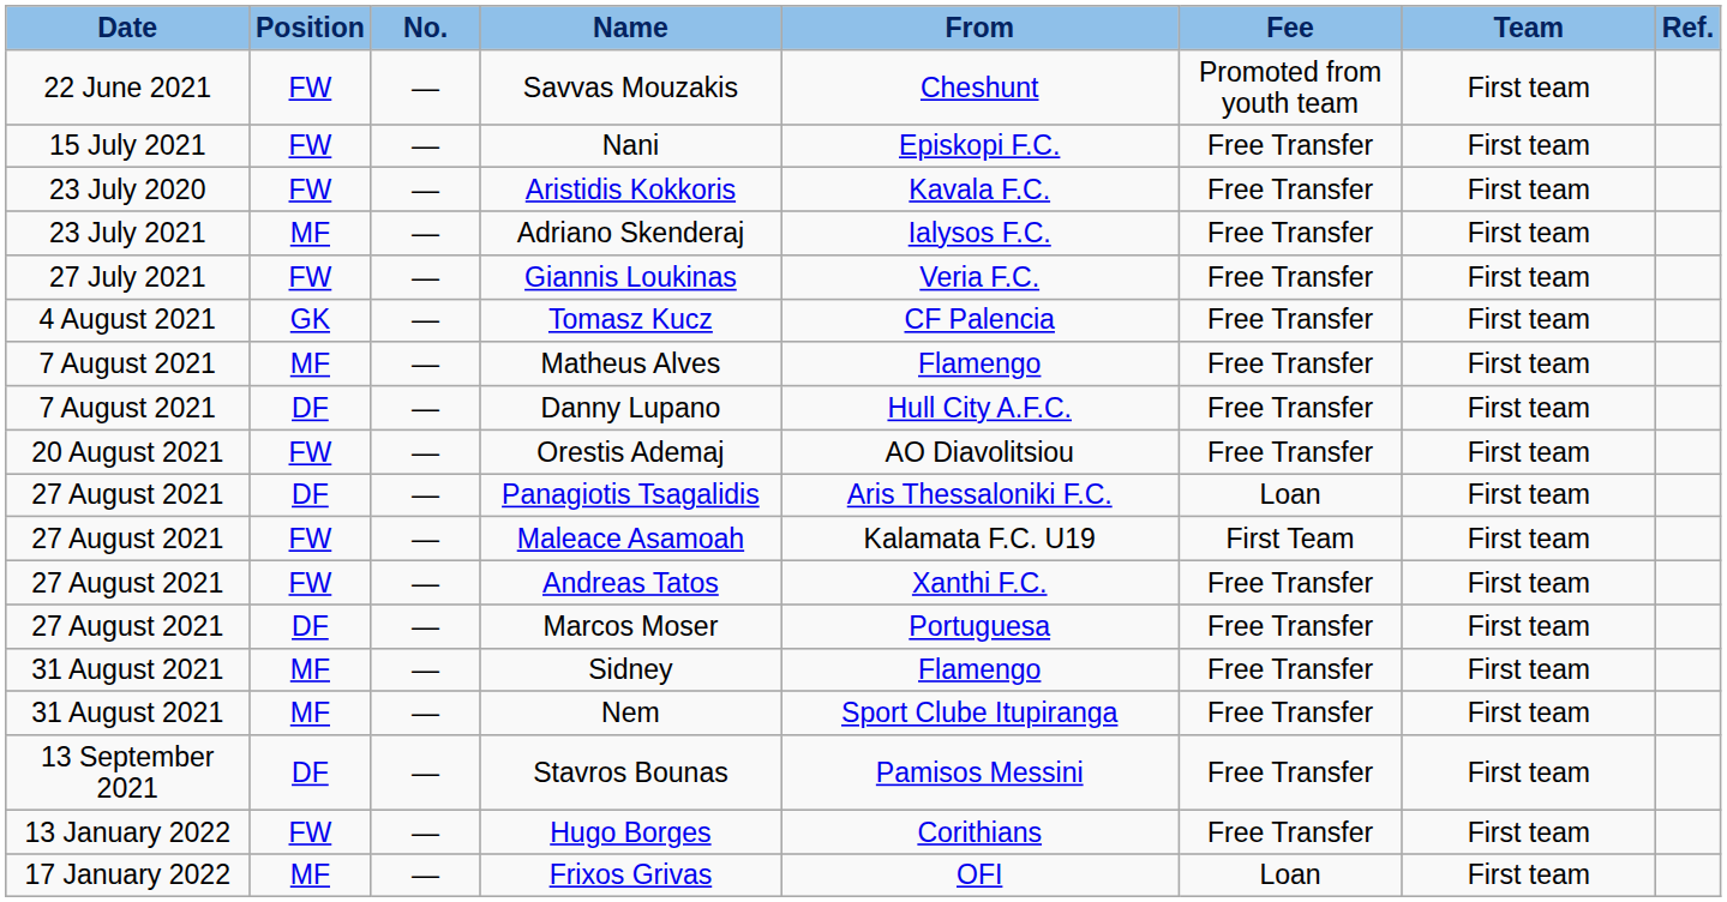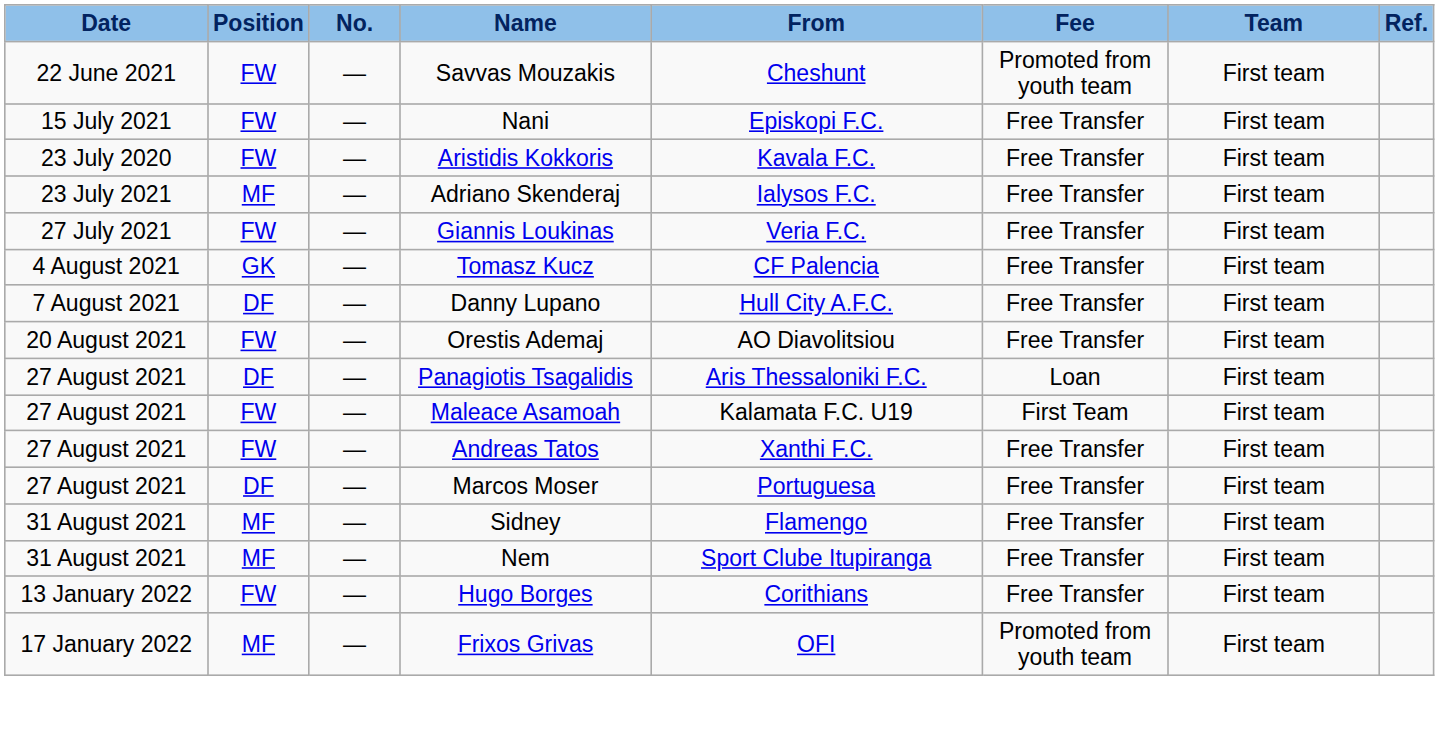- row: 7 August 2021 | MF | — | Matheus Alves | Flamengo | Free Transfer | First team
- row: 13 September 2021 | DF | — | Stavros Bounas | Pamisos Messini | Free Transfer | First team
Frixos Grivas | Fee: Loan -> Promoted from youth team
